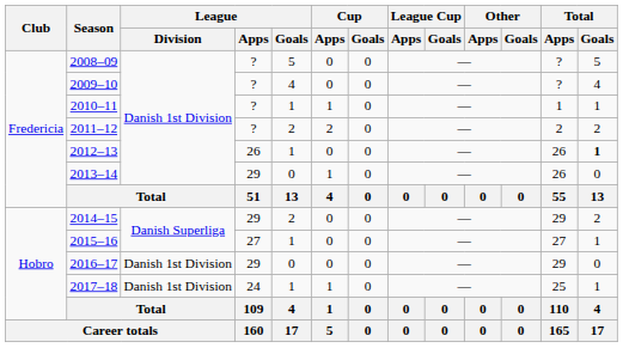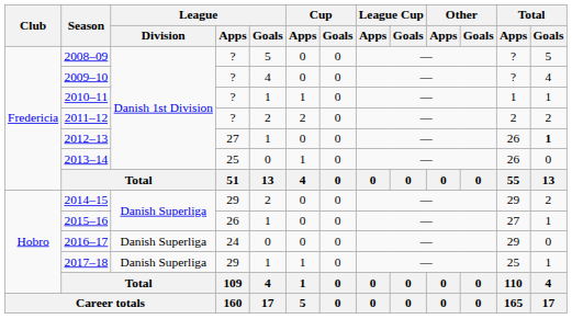2012–13 | League / Apps: 26 -> 27
2013–14 | League / Apps: 29 -> 25
2015–16 | League / Apps: 27 -> 26
2016–17 | League / Division: Danish 1st Division -> Danish Superliga
2016–17 | League / Apps: 29 -> 24
2017–18 | League / Division: Danish 1st Division -> Danish Superliga
2017–18 | League / Apps: 24 -> 29
